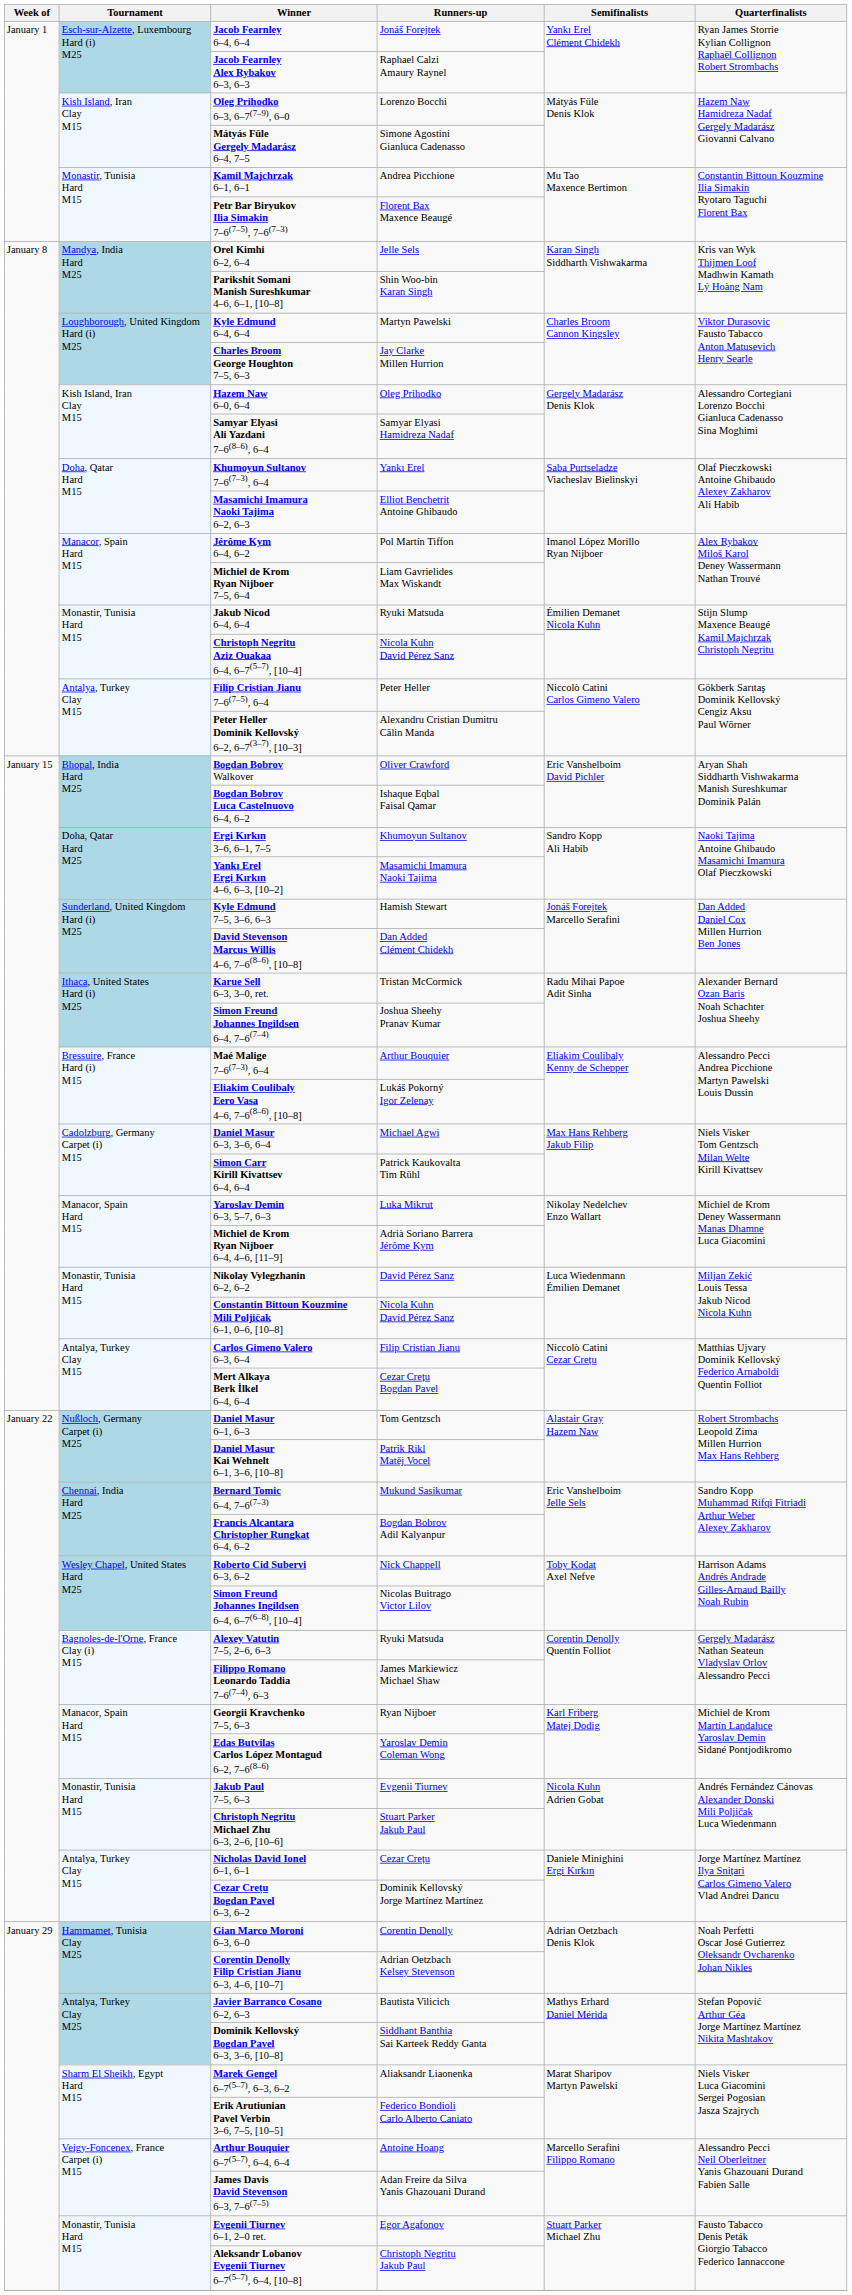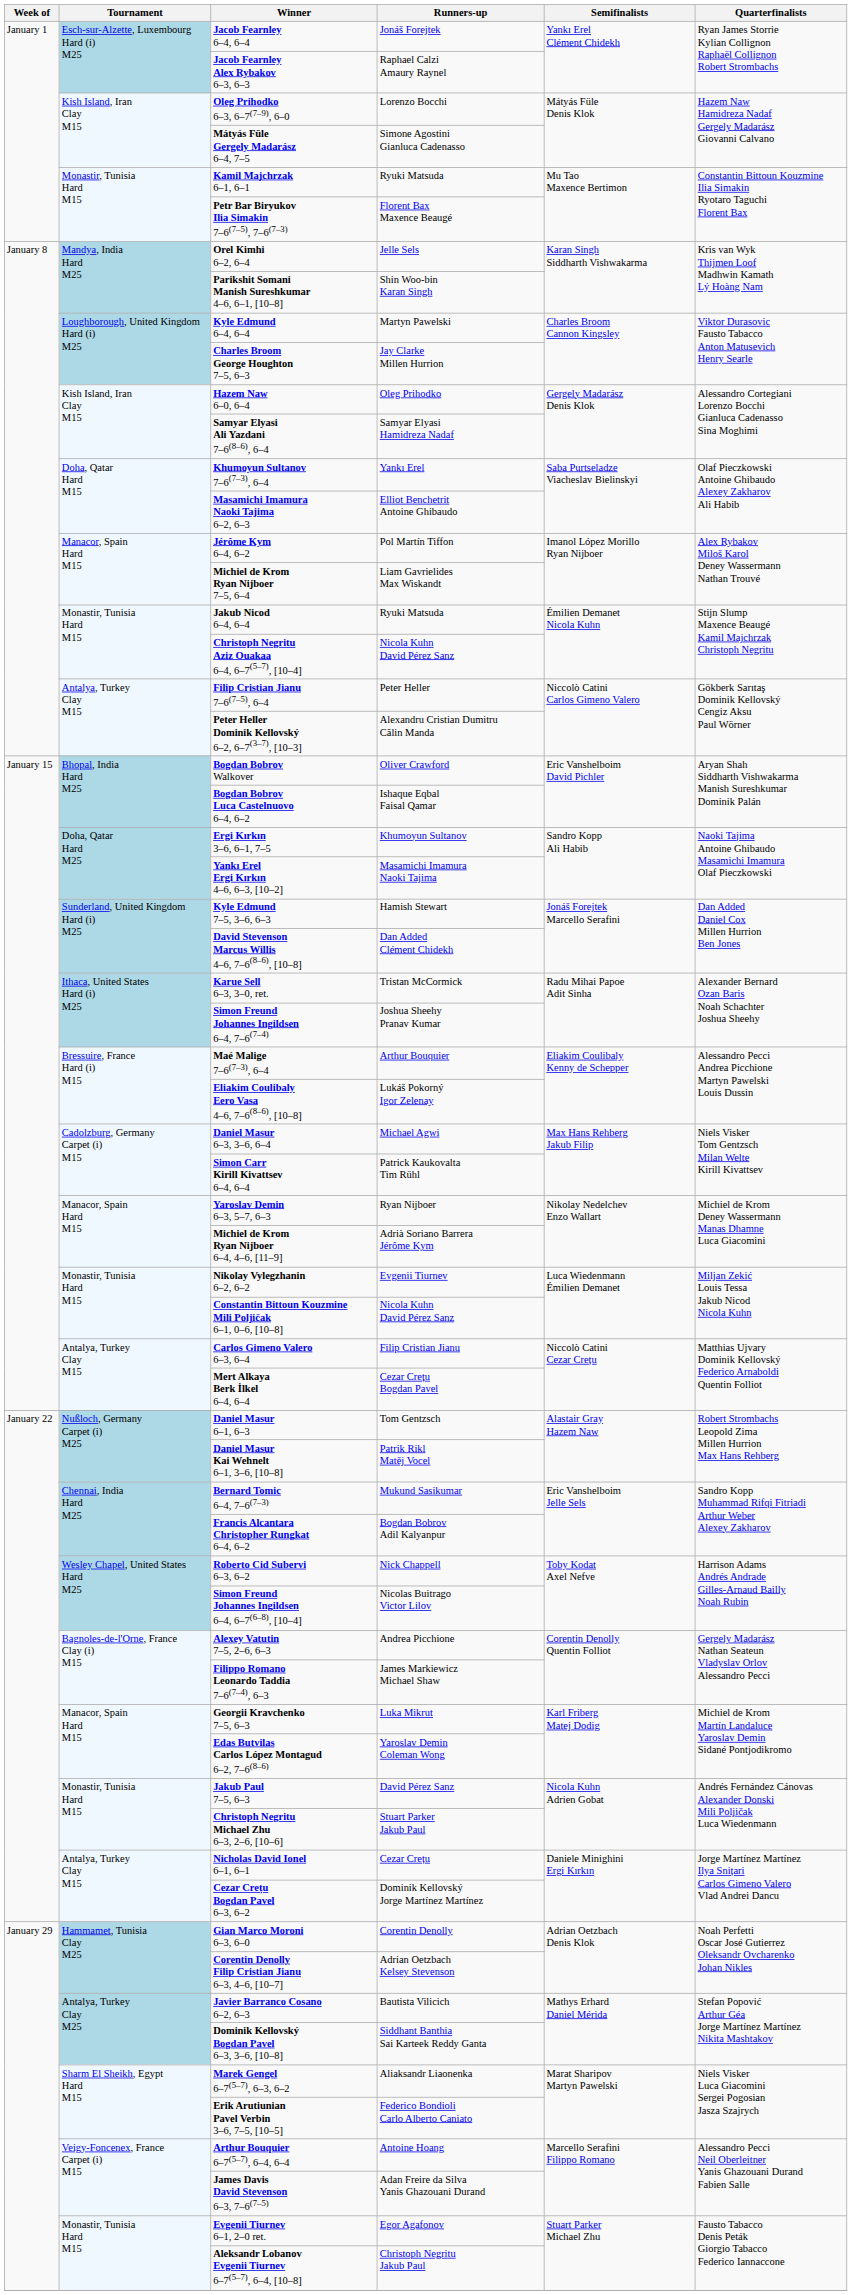Kamil Majchrzak 6–1, 6–1 | Runners-up: Andrea Picchione -> Ryuki Matsuda
Yaroslav Demin 6–3, 5–7, 6–3 | Runners-up: Luka Mikrut -> Ryan Nijboer
Nikolay Vylegzhanin 6–2, 6–2 | Runners-up: David Pérez Sanz -> Evgenii Tiurnev
Alexey Vatutin 7–5, 2–6, 6–3 | Runners-up: Ryuki Matsuda -> Andrea Picchione
Georgii Kravchenko 7–5, 6–3 | Runners-up: Ryan Nijboer -> Luka Mikrut
Jakub Paul 7–5, 6–3 | Runners-up: Evgenii Tiurnev -> David Pérez Sanz
